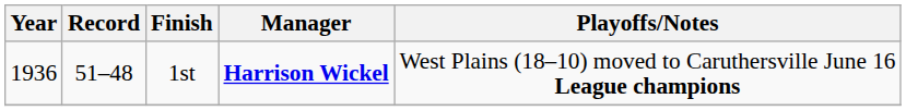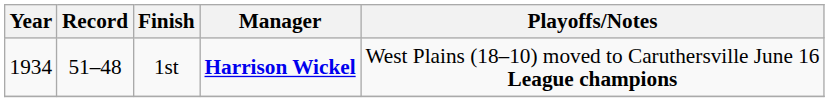1st | Year: 1936 -> 1934
